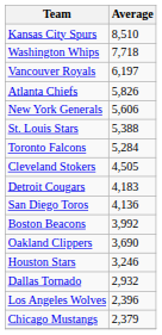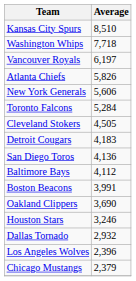- row: St. Louis Stars | 5,388
+ row: Baltimore Bays | 4,112
Boston Beacons | Average: 3,992 -> 3,991
